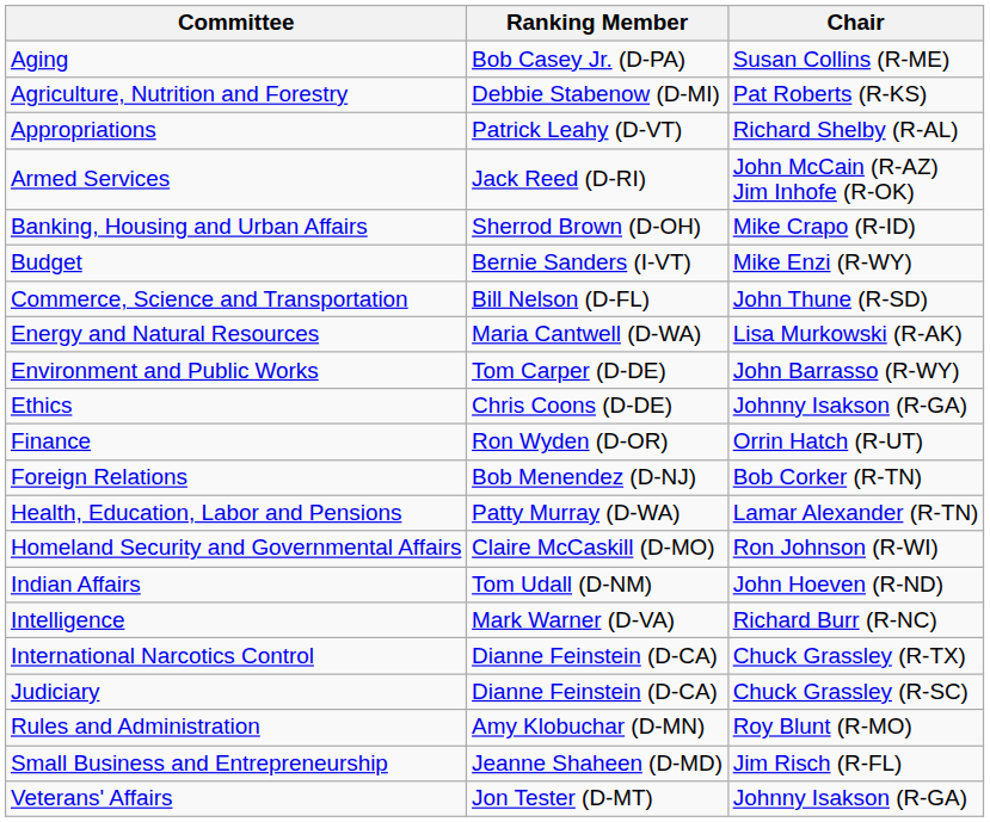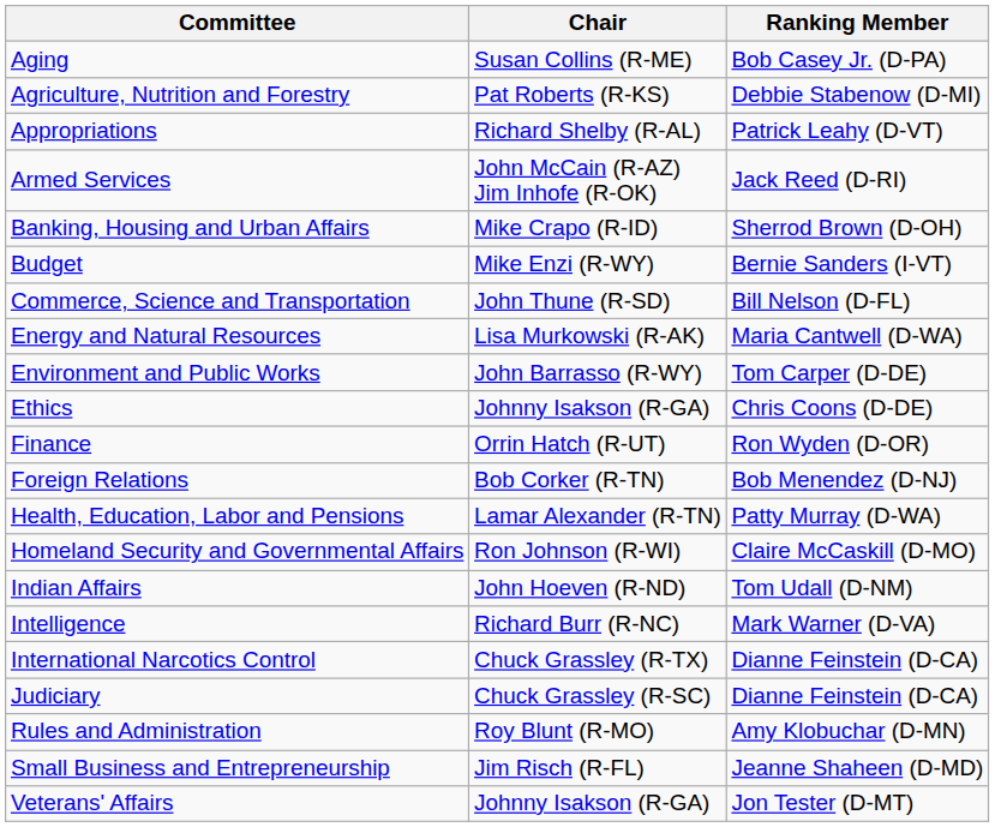columns swapped: Chair <-> Ranking Member
